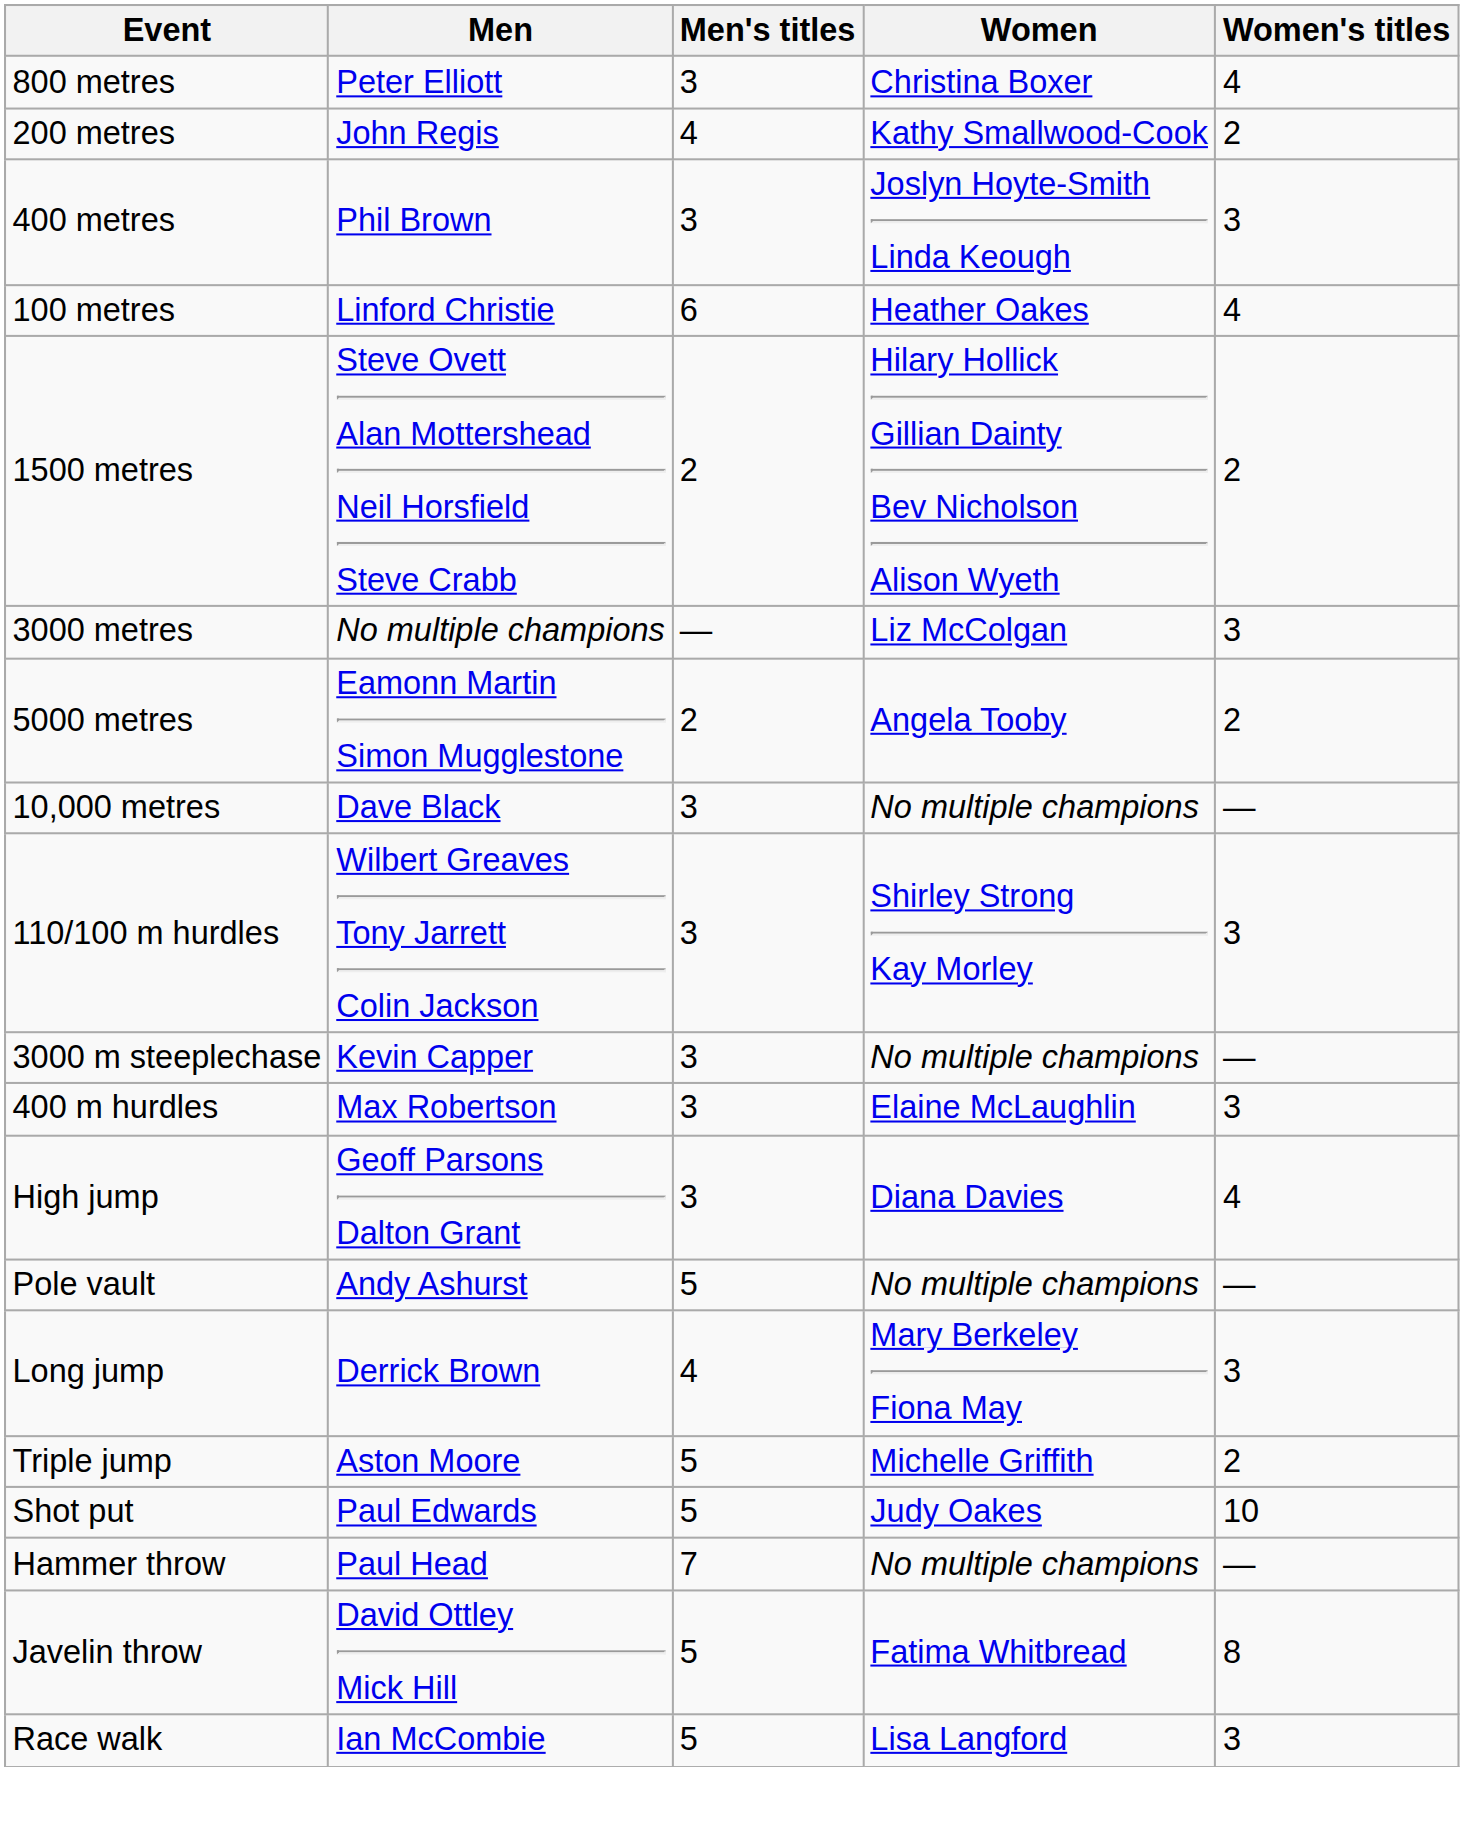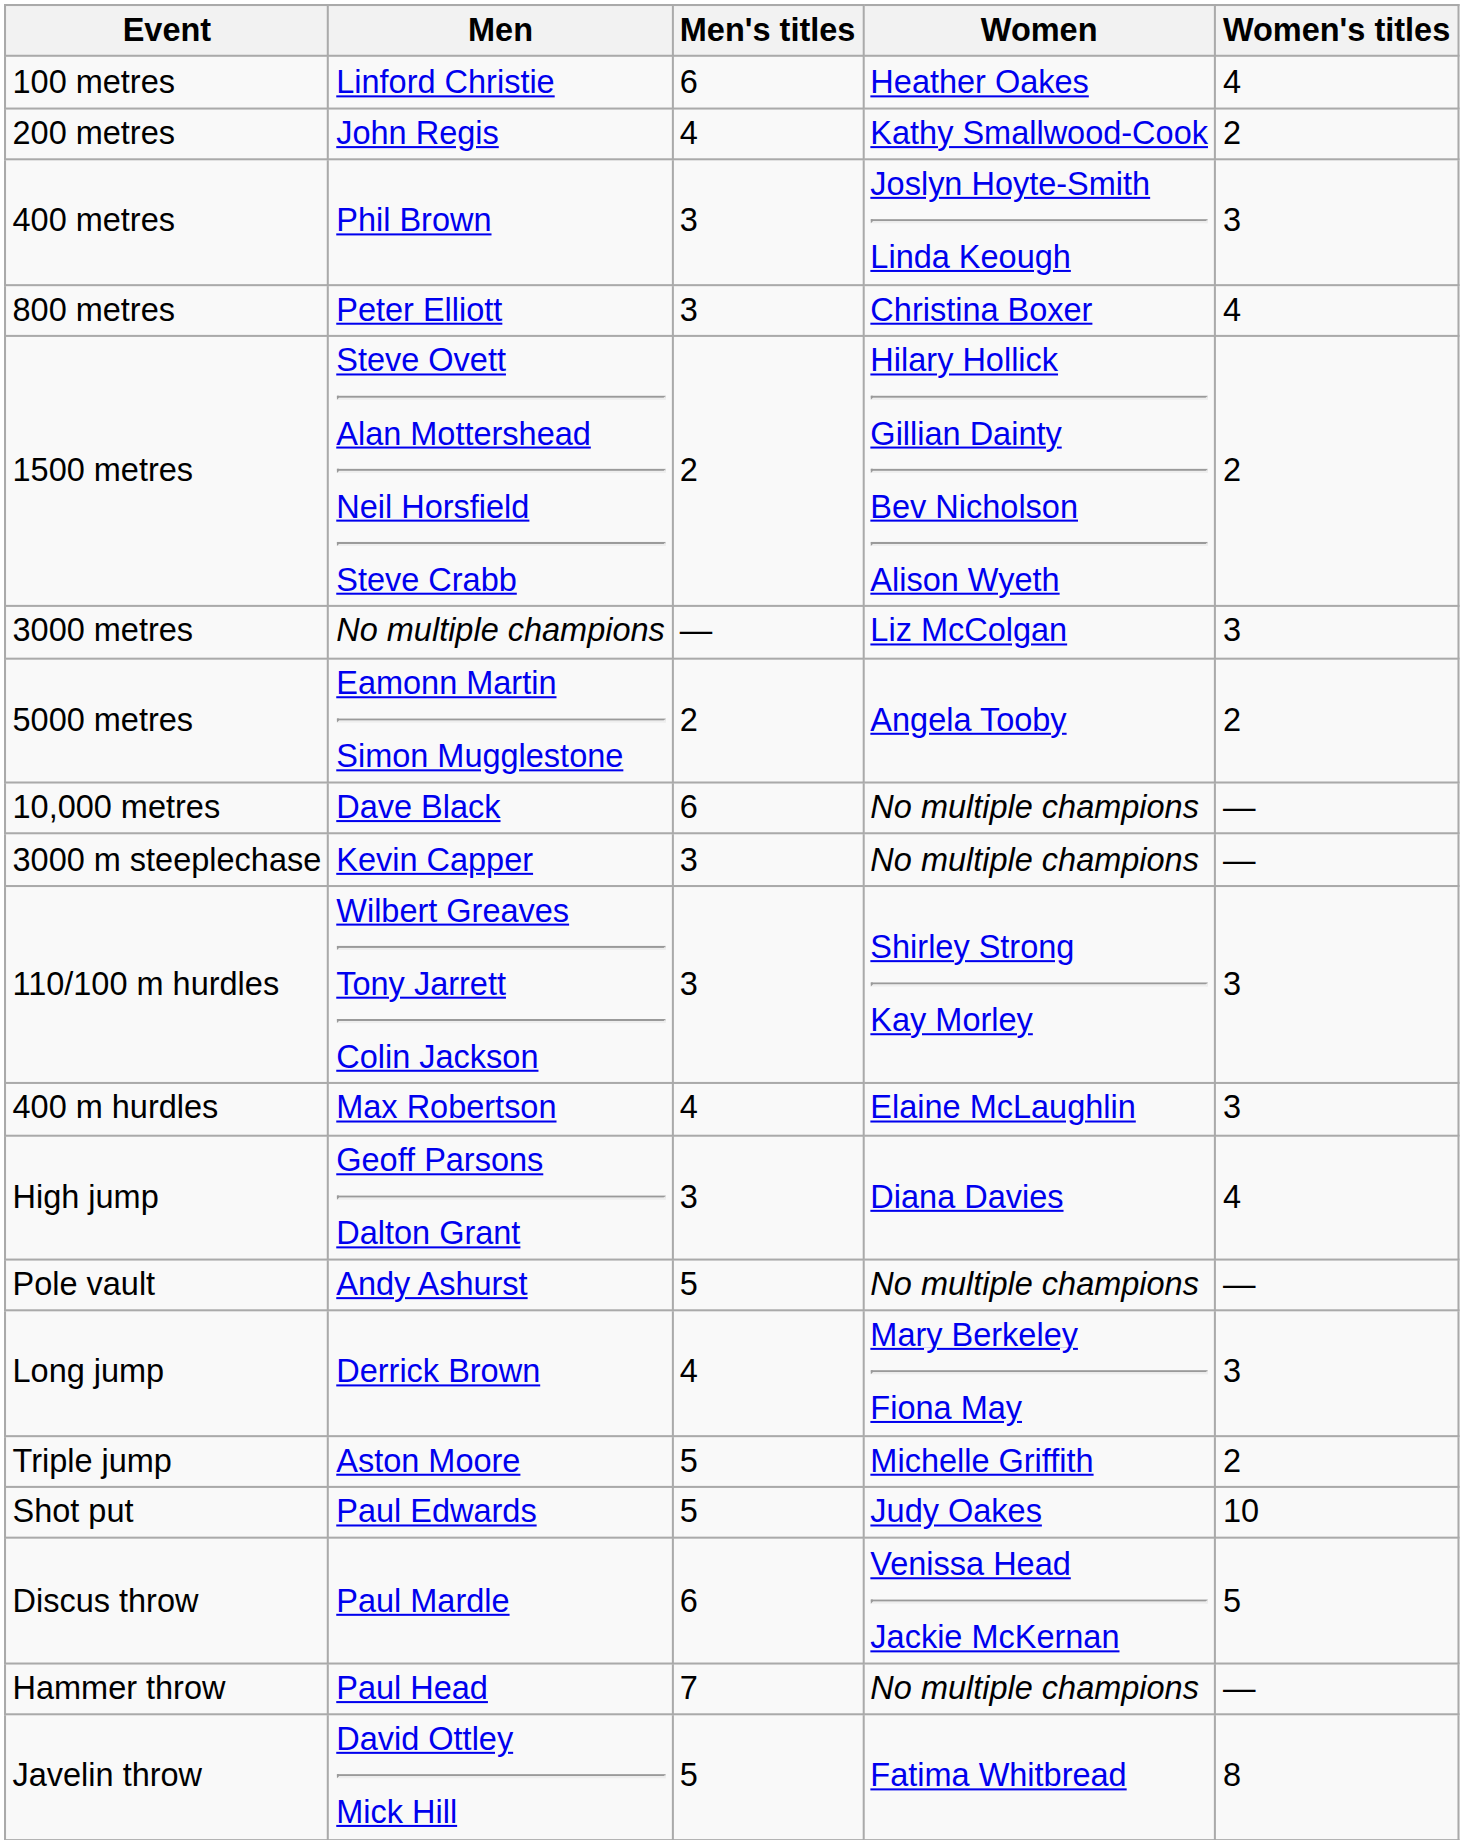rows swapped: 100 metres <-> 800 metres
10,000 metres | Men's titles: 3 -> 6
rows swapped: 3000 m steeplechase <-> 110/100 m hurdles
400 m hurdles | Men's titles: 3 -> 4
+ row: Discus throw | Paul Mardle | 6 | Venissa Head Jackie McKernan | 5
- row: Race walk | Ian McCombie | 5 | Lisa Langford | 3
